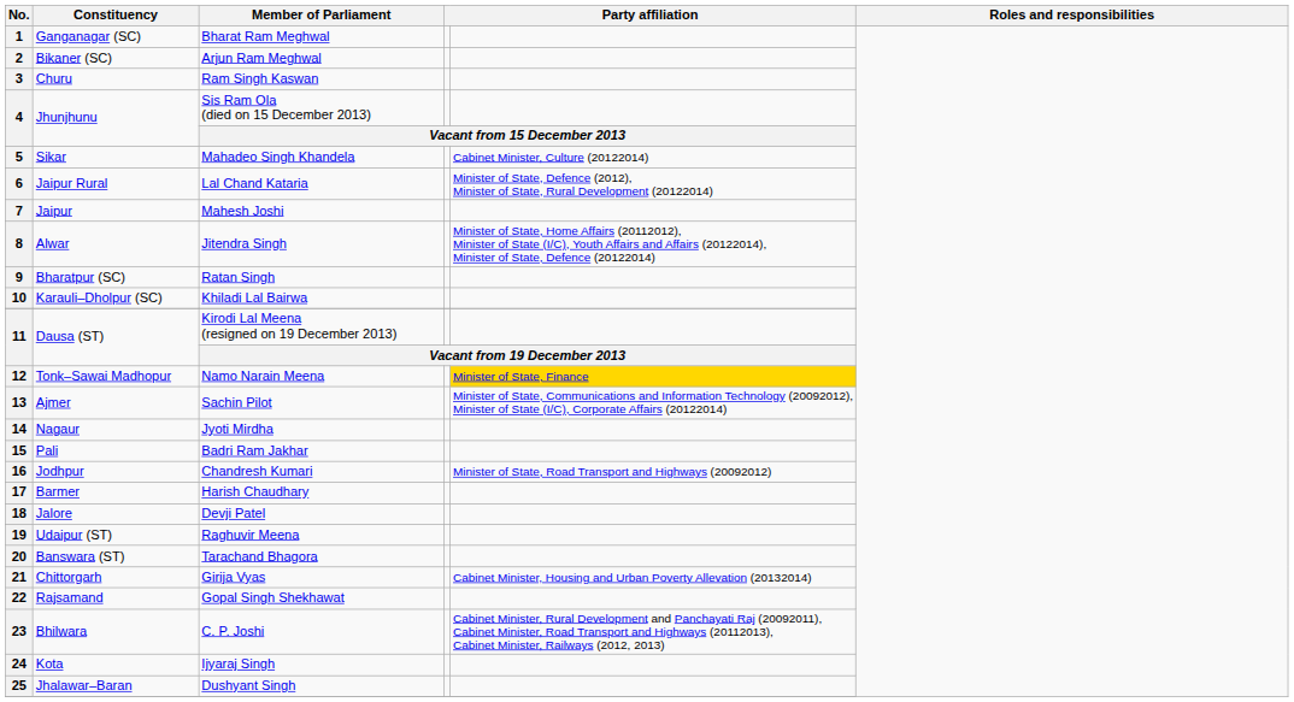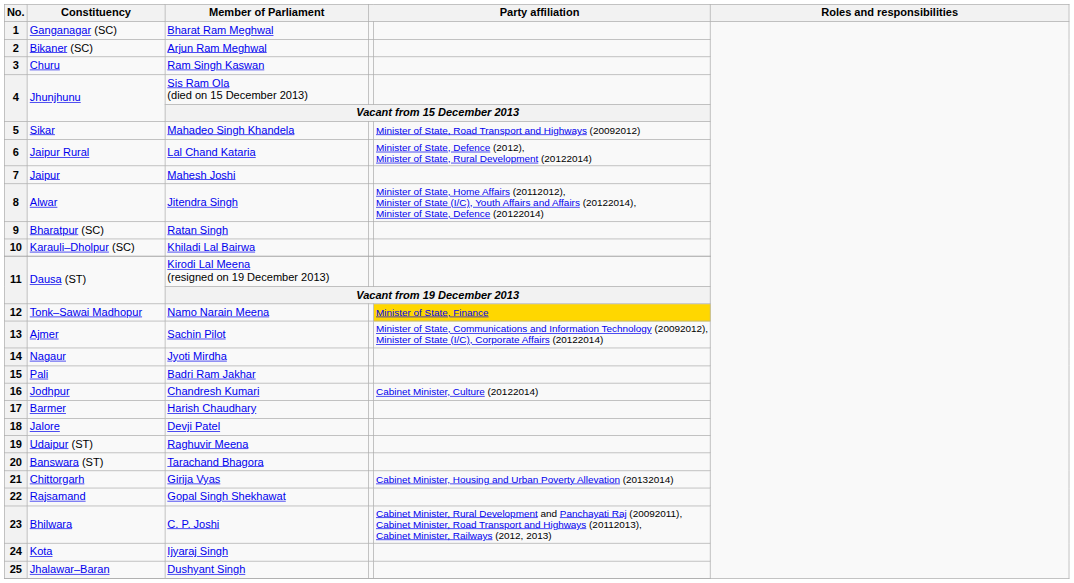Sikar | column 5: Cabinet Minister, Culture (20122014) -> Minister of State, Road Transport and Highways (20092012)
Jodhpur | column 5: Minister of State, Road Transport and Highways (20092012) -> Cabinet Minister, Culture (20122014)
